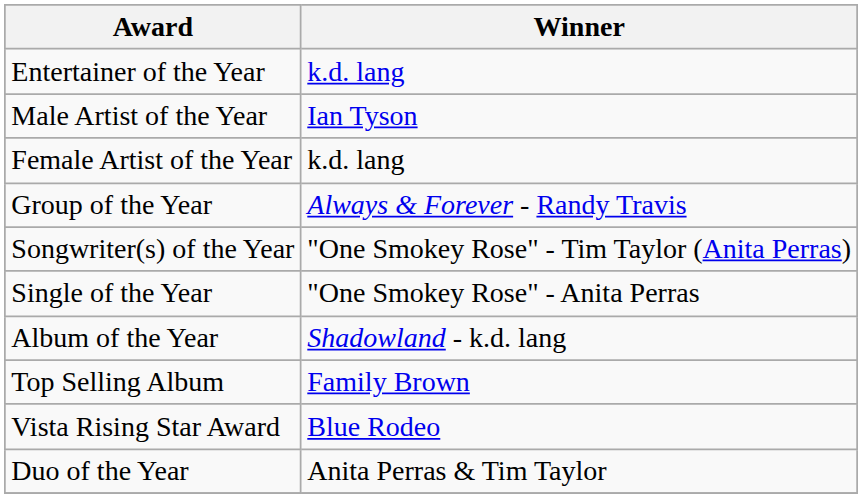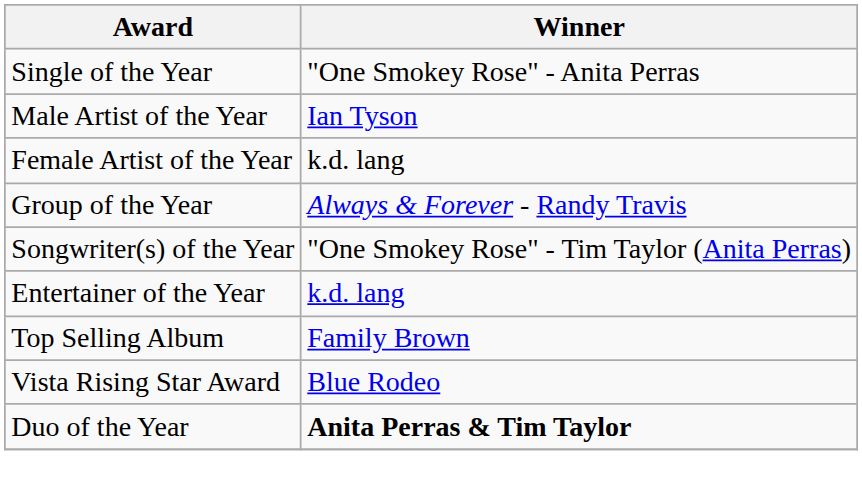rows swapped: Entertainer of the Year <-> Single of the Year
- row: Album of the Year | Shadowland - k.d. lang
Duo of the Year | Winner: normal -> bold
